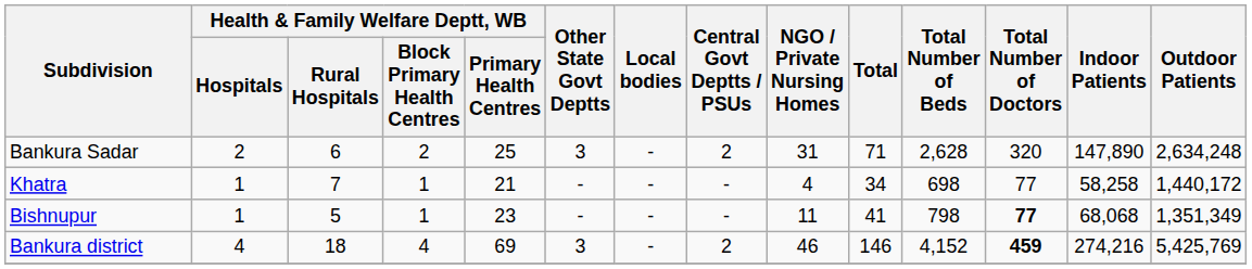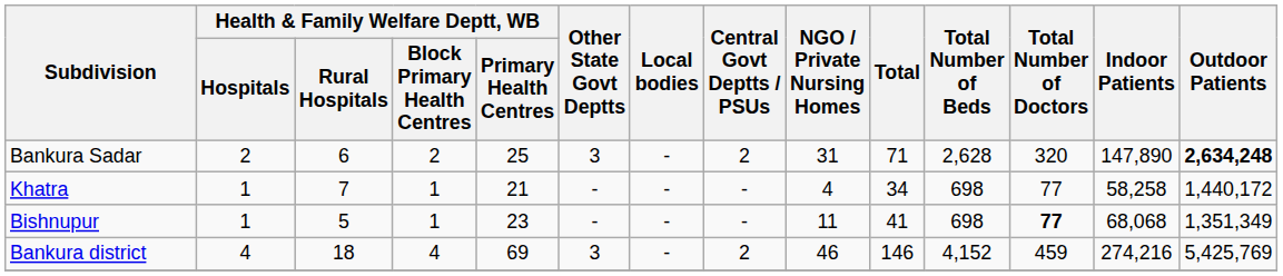Bankura Sadar | Outdoor Patients: normal -> bold
Bishnupur | Total Number of Beds: 798 -> 698
Bankura district | Total Number of Doctors: bold -> normal
